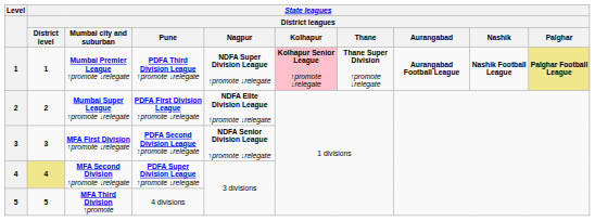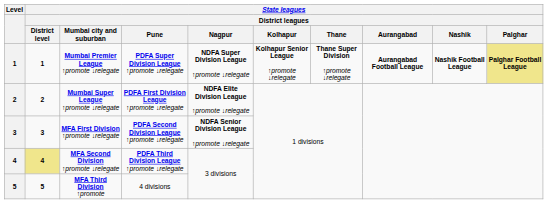Mumbai Premier League ↑promote ↓relegate | State leagues / District leagues / Pune: PDFA Third Division League ↑promote ↓relegate -> PDFA Super Division League ↑promote ↓relegate
Mumbai Premier League ↑promote ↓relegate | State leagues / District leagues / Kolhapur: pink background -> no background
MFA Second Division ↑promote ↓relegate | State leagues / District leagues / Pune: PDFA Super Division League ↑promote ↓relegate -> PDFA Third Division League ↑promote ↓relegate
